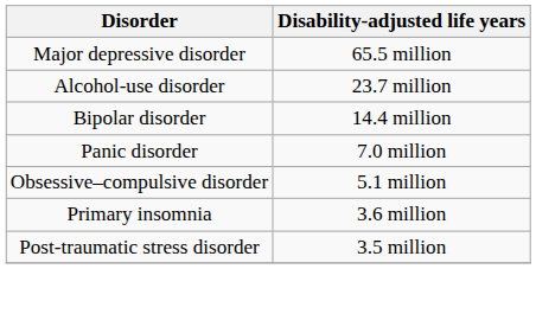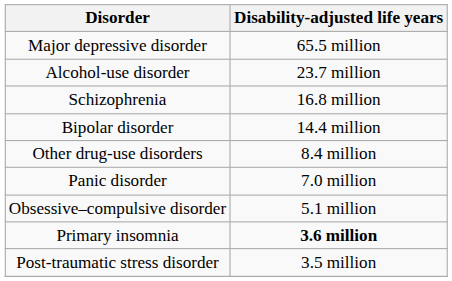+ row: Schizophrenia | 16.8 million
+ row: Other drug-use disorders | 8.4 million
Primary insomnia | Disability-adjusted life years: normal -> bold
